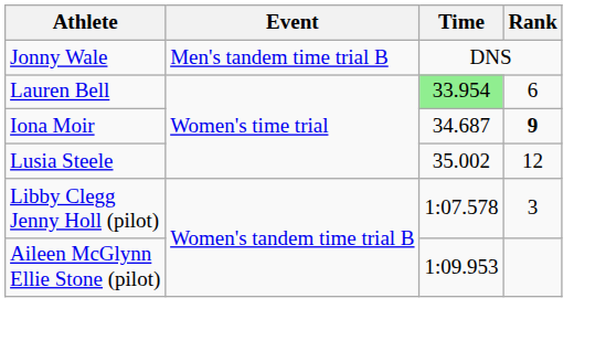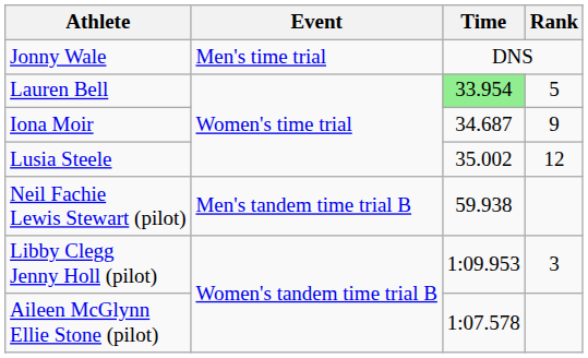Jonny Wale | Event: Men's tandem time trial B -> Men's time trial
Lauren Bell | Rank: 6 -> 5
Iona Moir | Rank: bold -> normal
+ row: Neil Fachie Lewis Stewart (pilot) | Men's tandem time trial B | 59.938
Libby Clegg Jenny Holl (pilot) | Time: 1:07.578 -> 1:09.953
Aileen McGlynn Ellie Stone (pilot) | Time: 1:09.953 -> 1:07.578
